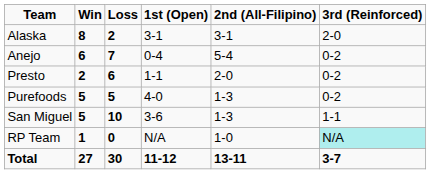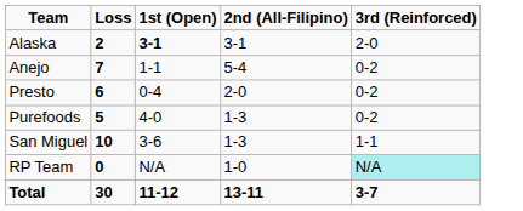- column: Win | 8 | 6 | 2 | 5 | 5 | 1 | 27
Alaska | 1st (Open): normal -> bold
Anejo | 1st (Open): 0-4 -> 1-1
Presto | 1st (Open): 1-1 -> 0-4
